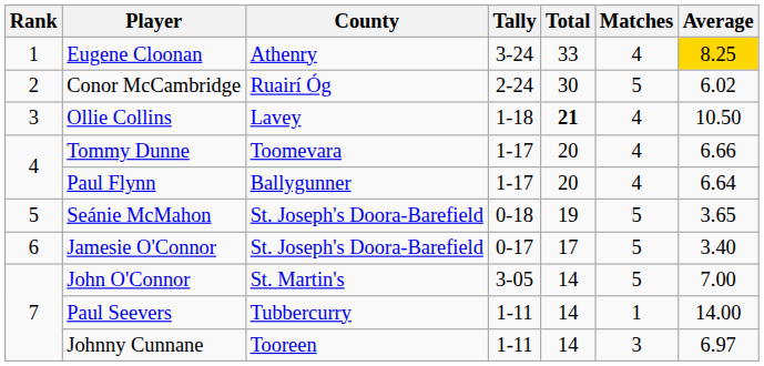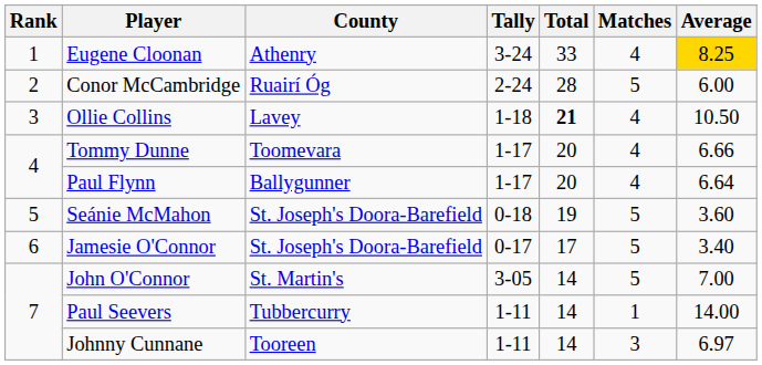Conor McCambridge | Total: 30 -> 28
Conor McCambridge | Average: 6.02 -> 6.00
Seánie McMahon | Average: 3.65 -> 3.60
